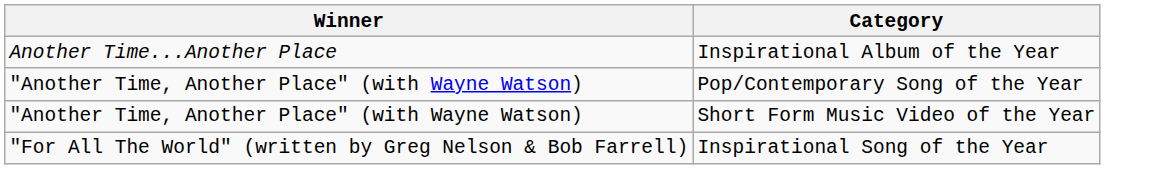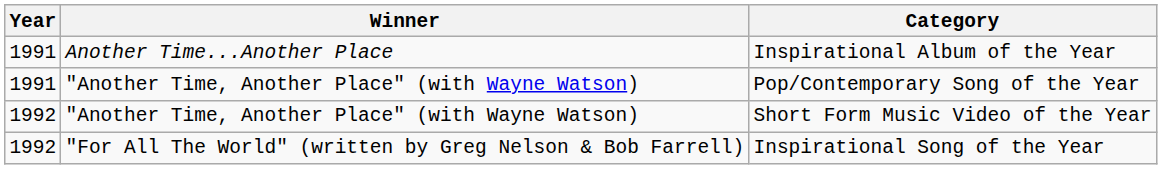+ column: Year | 1991 | 1991 | 1992 | 1992
